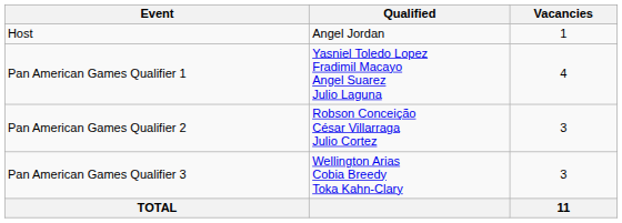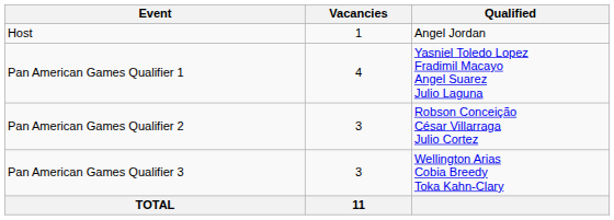columns swapped: Vacancies <-> Qualified
